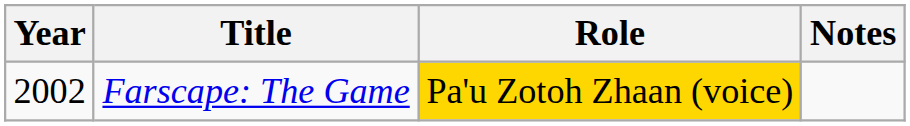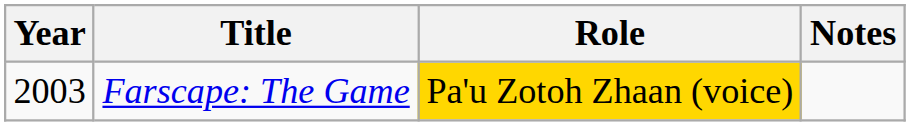Farscape: The Game | Year: 2002 -> 2003
